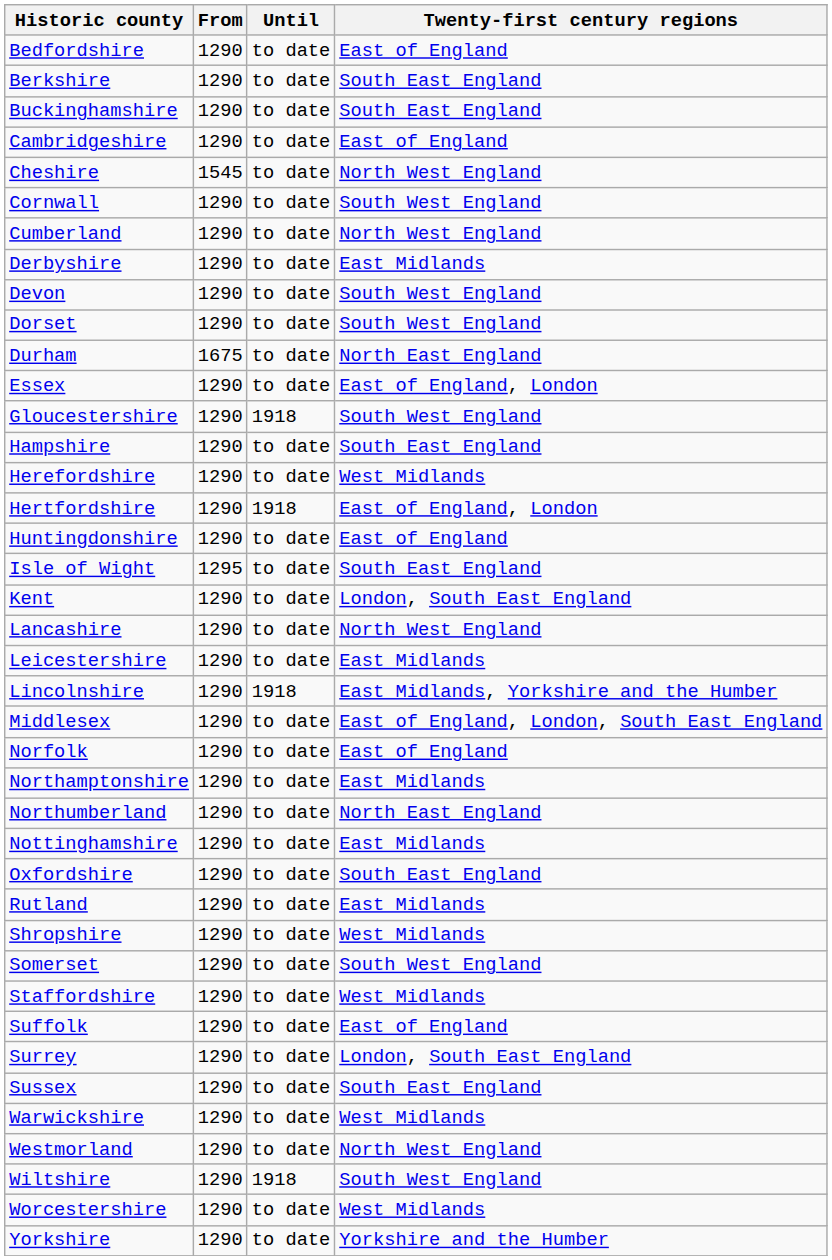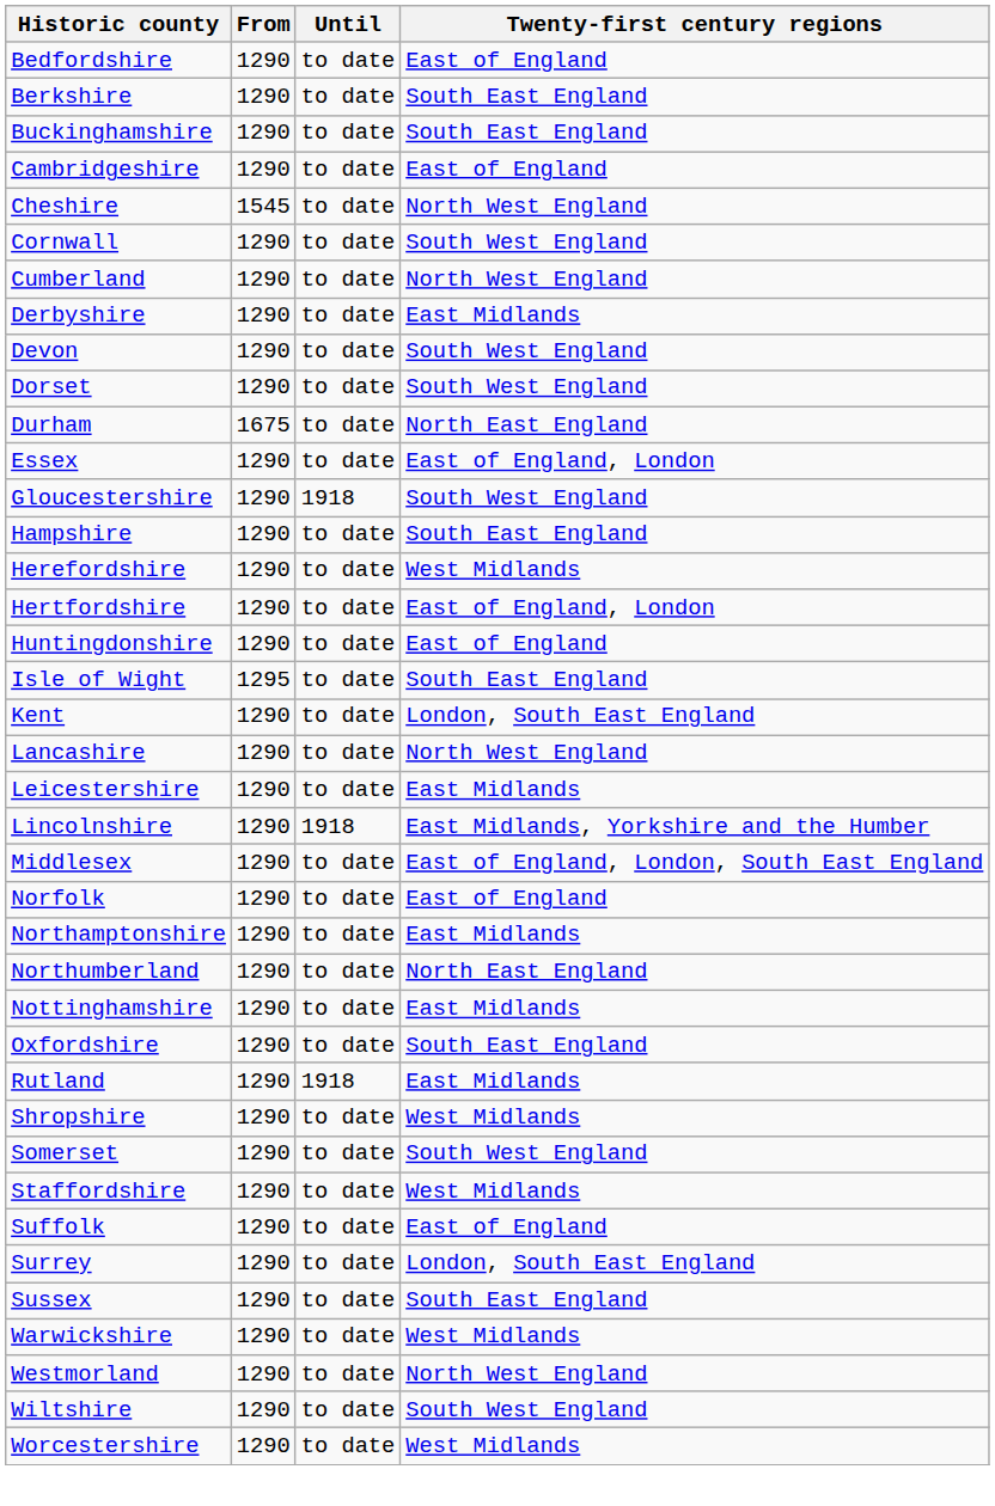Hertfordshire | Until: 1918 -> to date
Rutland | Until: to date -> 1918
Wiltshire | Until: 1918 -> to date
- row: Yorkshire | 1290 | to date | Yorkshire and the Humber
